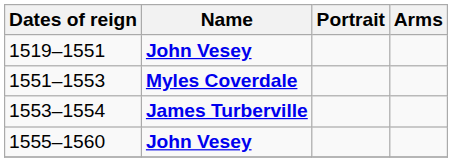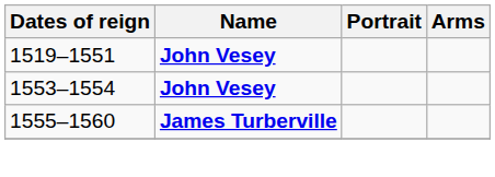- row: 1551–1553 | Myles Coverdale
1553–1554 | Name: James Turberville -> John Vesey
1555–1560 | Name: John Vesey -> James Turberville
